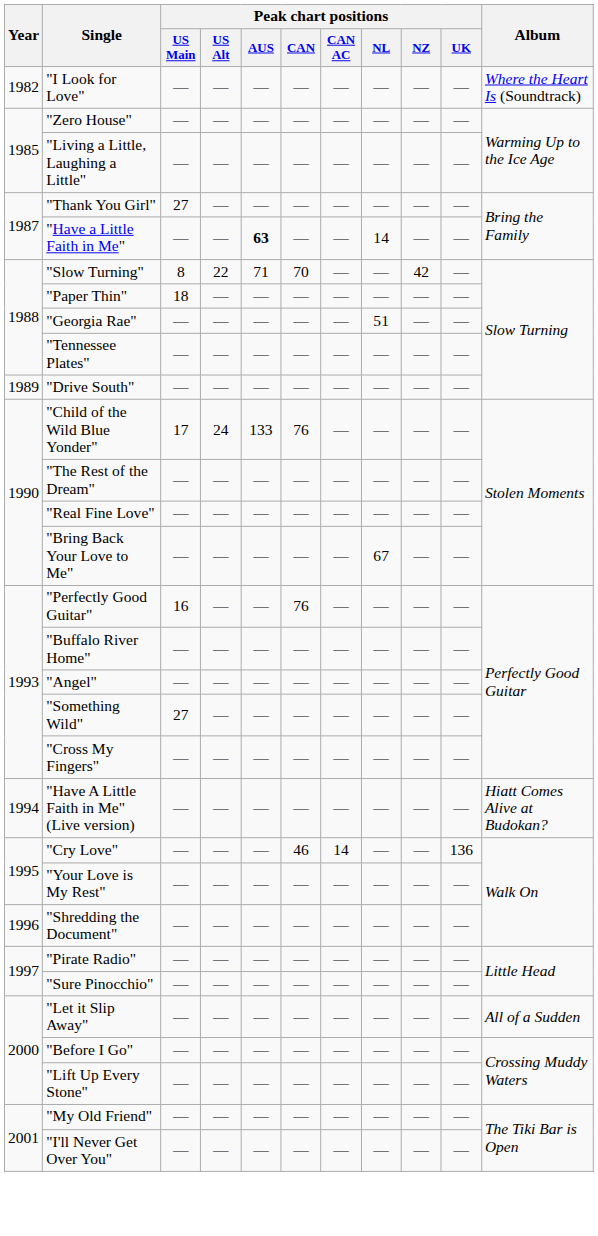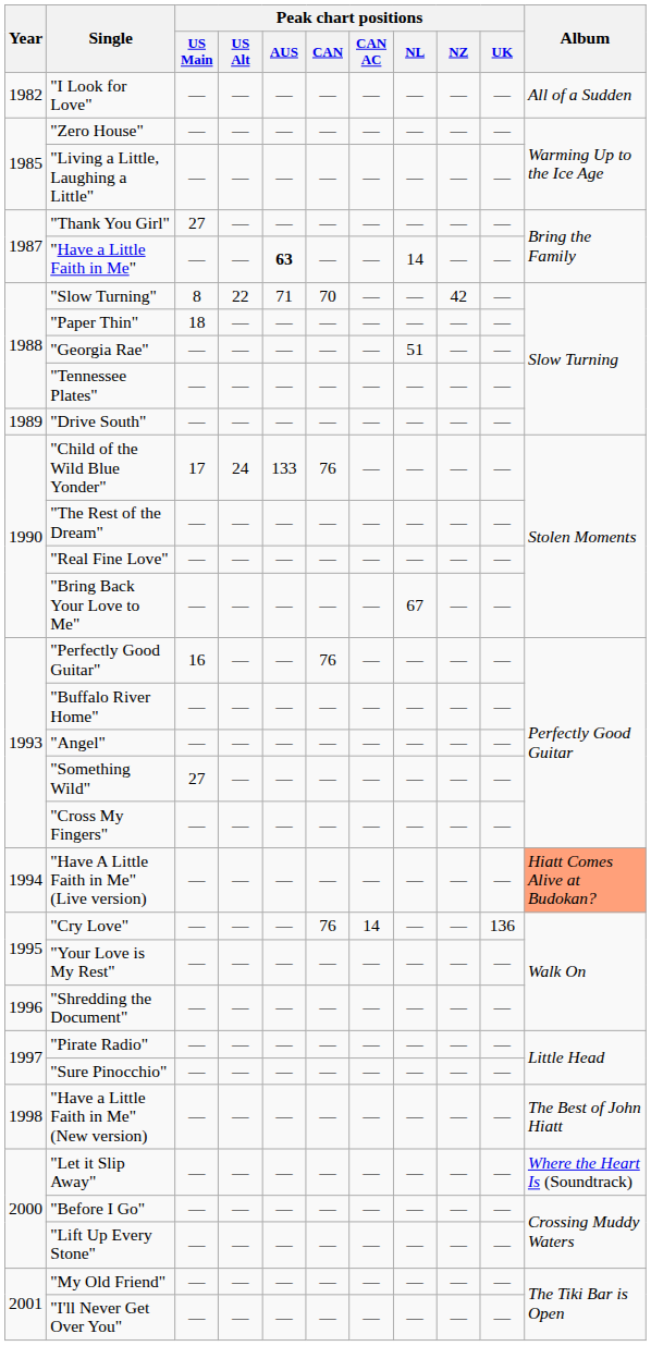"I Look for Love" | Album: Where the Heart Is (Soundtrack) -> All of a Sudden
"Have A Little Faith in Me" (Live version) | Album: no background -> lightsalmon background
"Cry Love" | Peak chart positions / CAN: 46 -> 76
+ row: 1998 | "Have a Little Faith in Me" (New version) | — | — | — | — | — | — | — | — | The Best of John Hiatt
"Let it Slip Away" | Album: All of a Sudden -> Where the Heart Is (Soundtrack)
